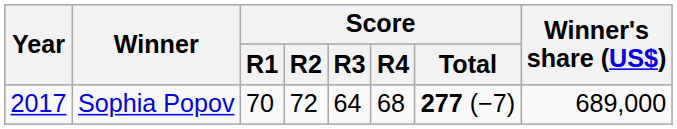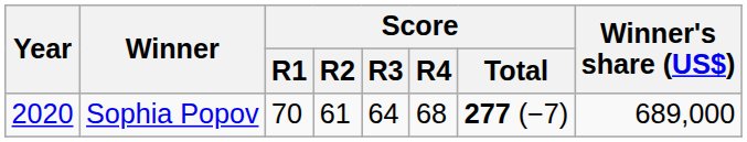Sophia Popov | Year: 2017 -> 2020
Sophia Popov | Score / R2: 72 -> 61
